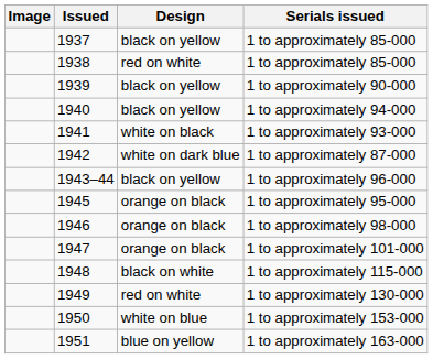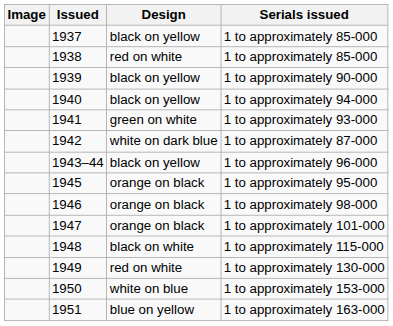1 to approximately 93-000 | Design: white on black -> green on white
